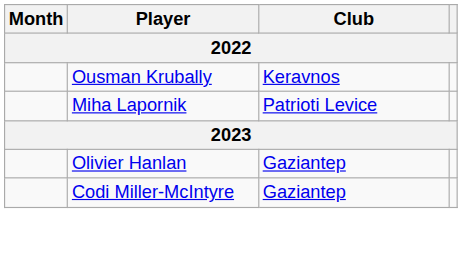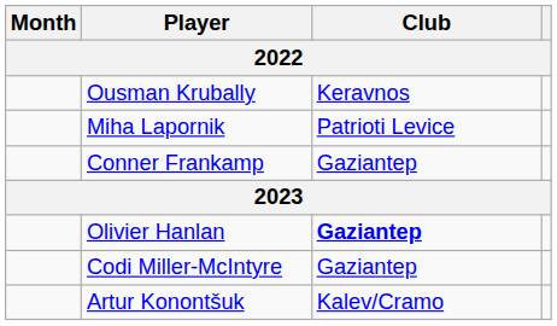+ row: Conner Frankamp | Gaziantep
Olivier Hanlan | Club: normal -> bold
+ row: Artur Konontšuk | Kalev/Cramo
